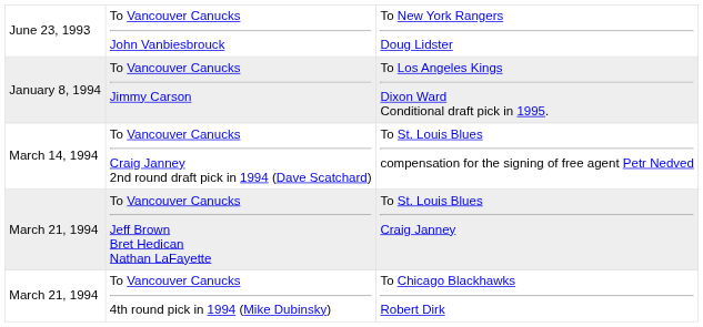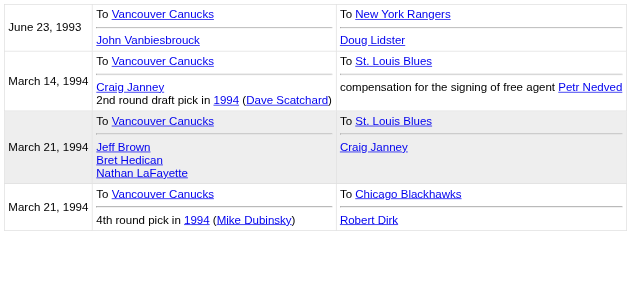- row: January 8, 1994 | To Vancouver Canucks Jimmy Carson | To Los Angeles Kings Dixon Ward Conditional draft pick in 1995.
